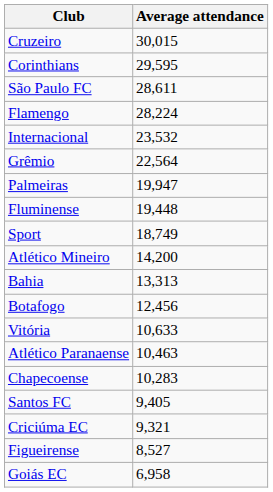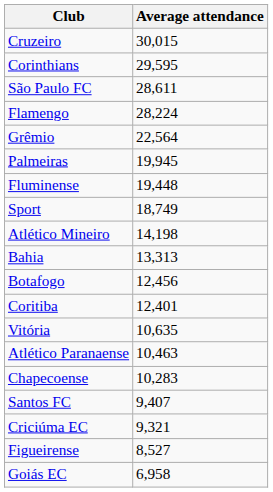- row: Internacional | 23,532
Palmeiras | Average attendance: 19,947 -> 19,945
Atlético Mineiro | Average attendance: 14,200 -> 14,198
+ row: Coritiba | 12,401
Vitória | Average attendance: 10,633 -> 10,635
Santos FC | Average attendance: 9,405 -> 9,407
